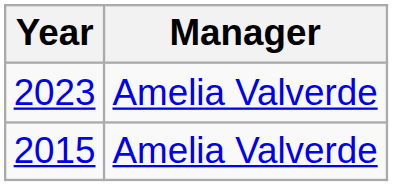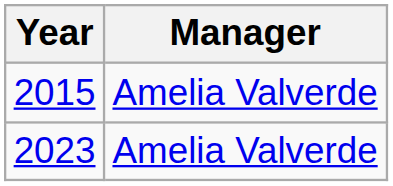rows swapped: 2015 <-> 2023
